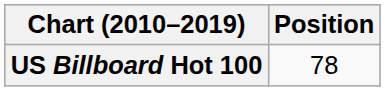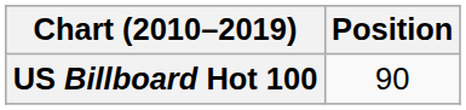US Billboard Hot 100 | Position: 78 -> 90
